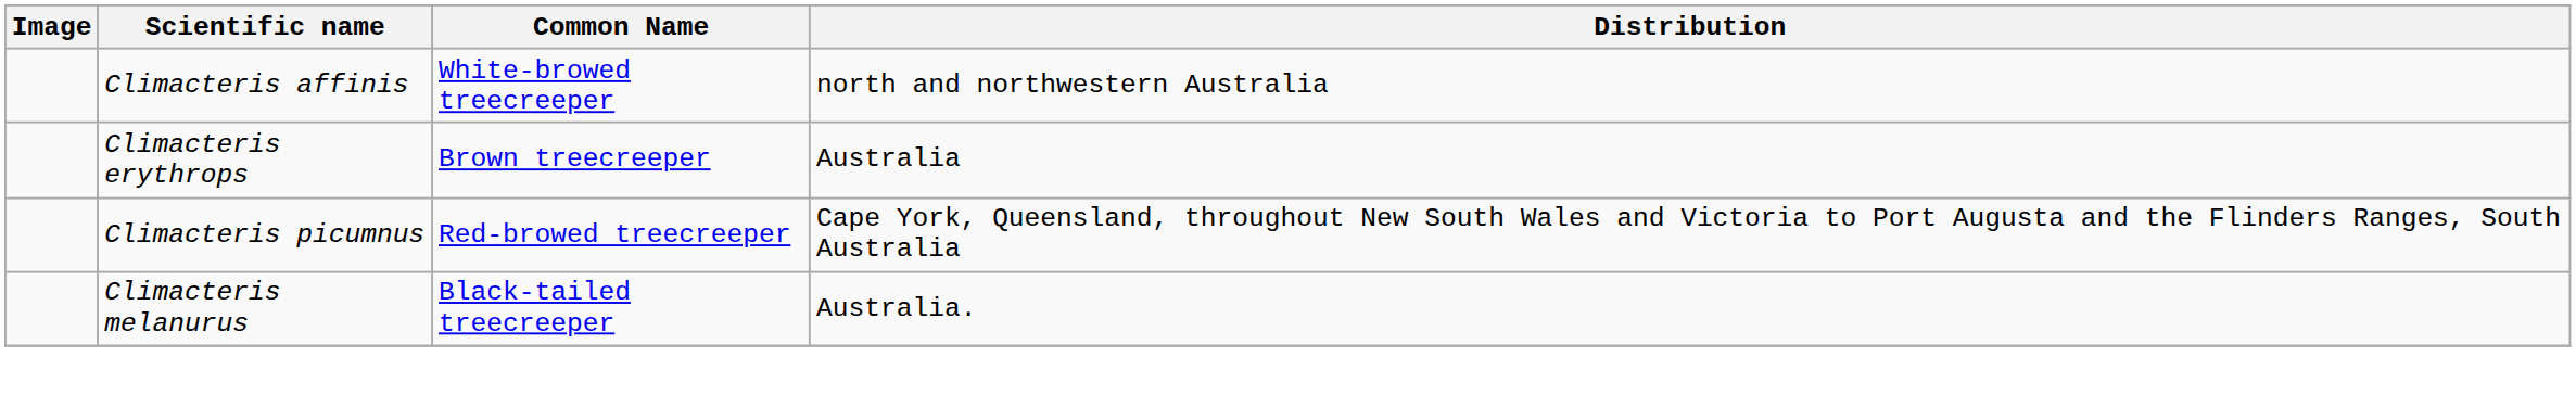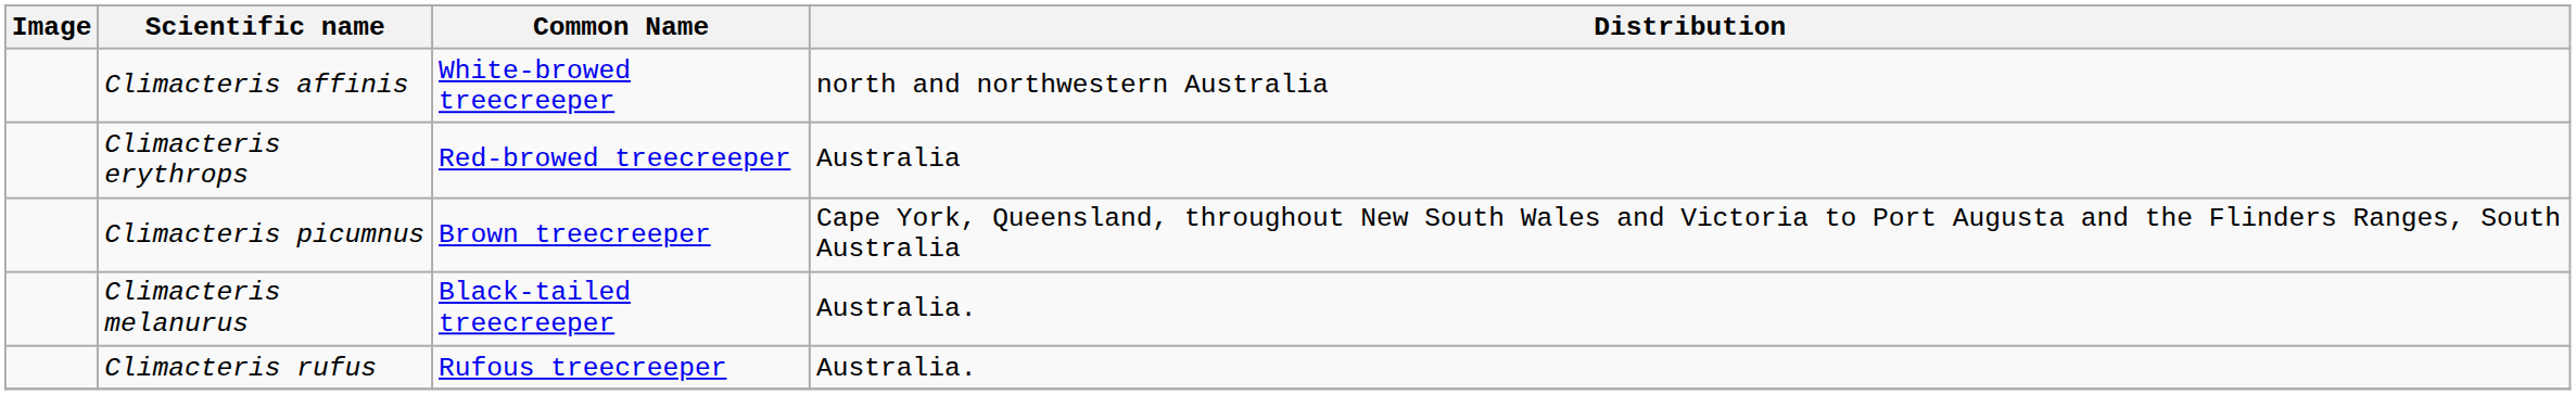Climacteris erythrops | Common Name: Brown treecreeper -> Red-browed treecreeper
Climacteris picumnus | Common Name: Red-browed treecreeper -> Brown treecreeper
+ row: Climacteris rufus | Rufous treecreeper | Australia.
